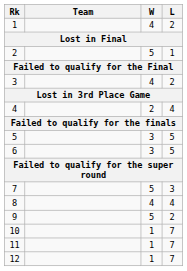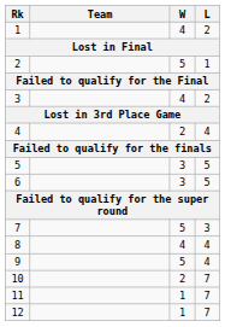9 | L: 2 -> 4
10 | W: 1 -> 2
